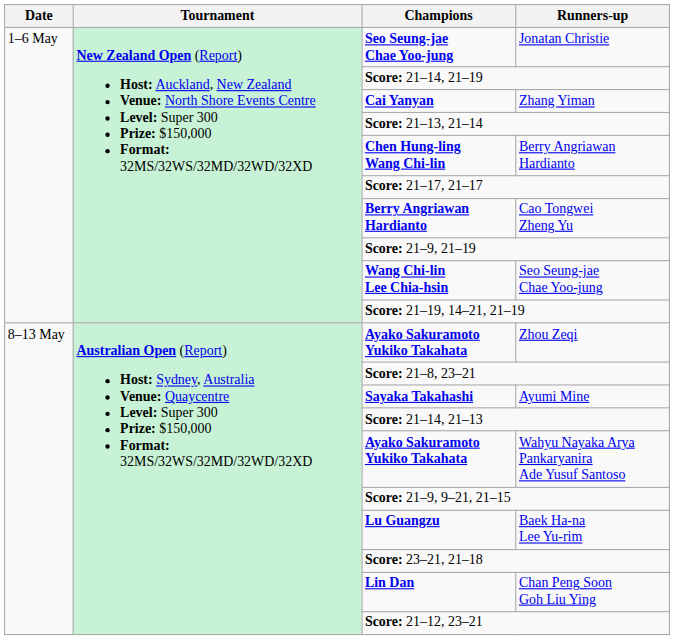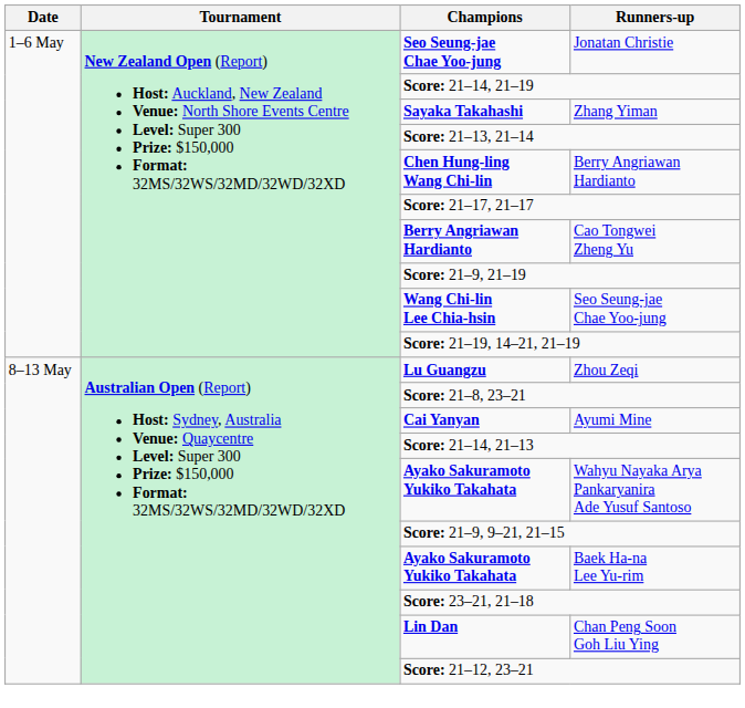Zhang Yiman | Champions: Cai Yanyan -> Sayaka Takahashi
Zhou Zeqi | Champions: Ayako Sakuramoto Yukiko Takahata -> Lu Guangzu
Ayumi Mine | Champions: Sayaka Takahashi -> Cai Yanyan
Baek Ha-na Lee Yu-rim | Champions: Lu Guangzu -> Ayako Sakuramoto Yukiko Takahata
